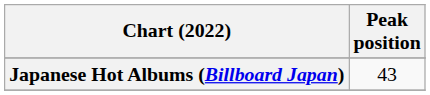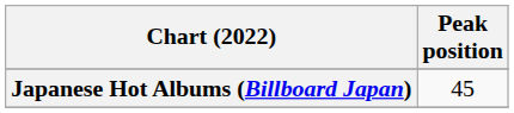Japanese Hot Albums (Billboard Japan) | Peak position: 43 -> 45
